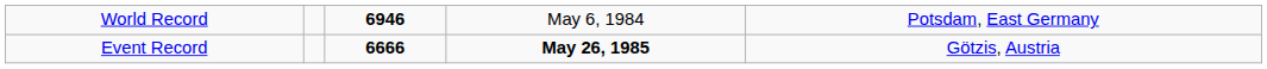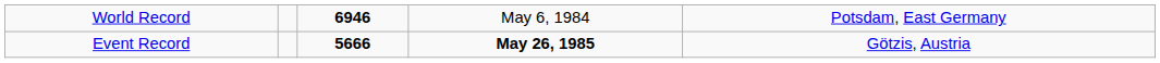Event Record | column 3: 6666 -> 5666
